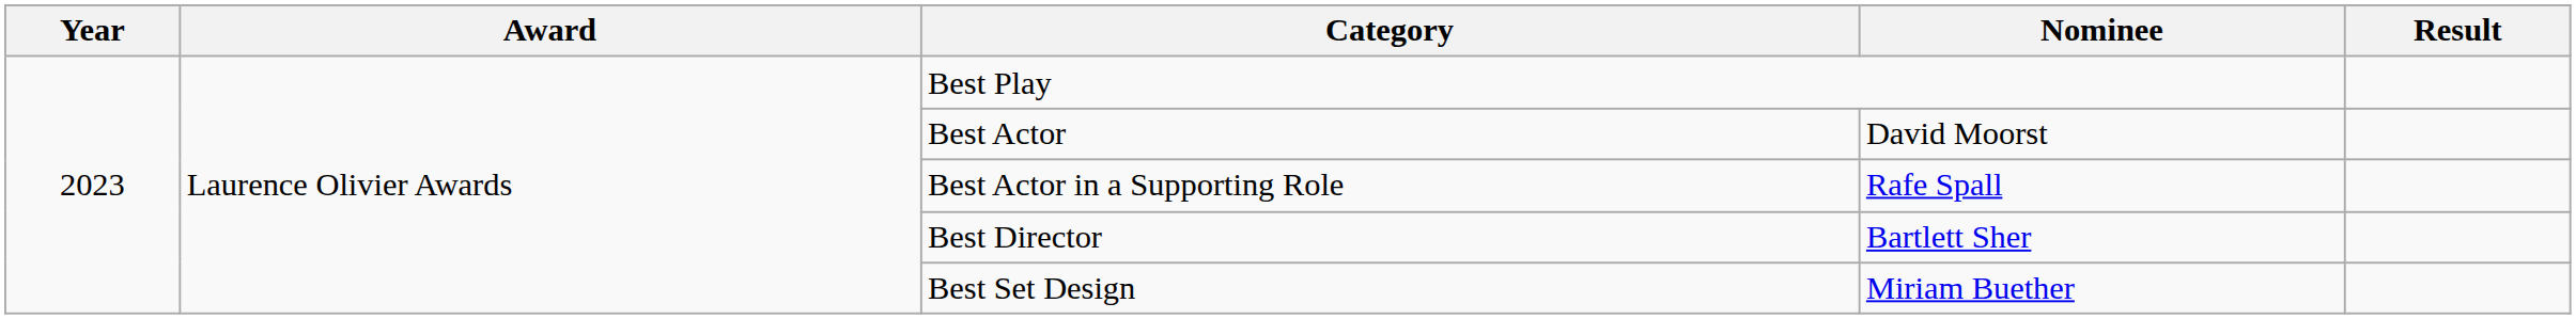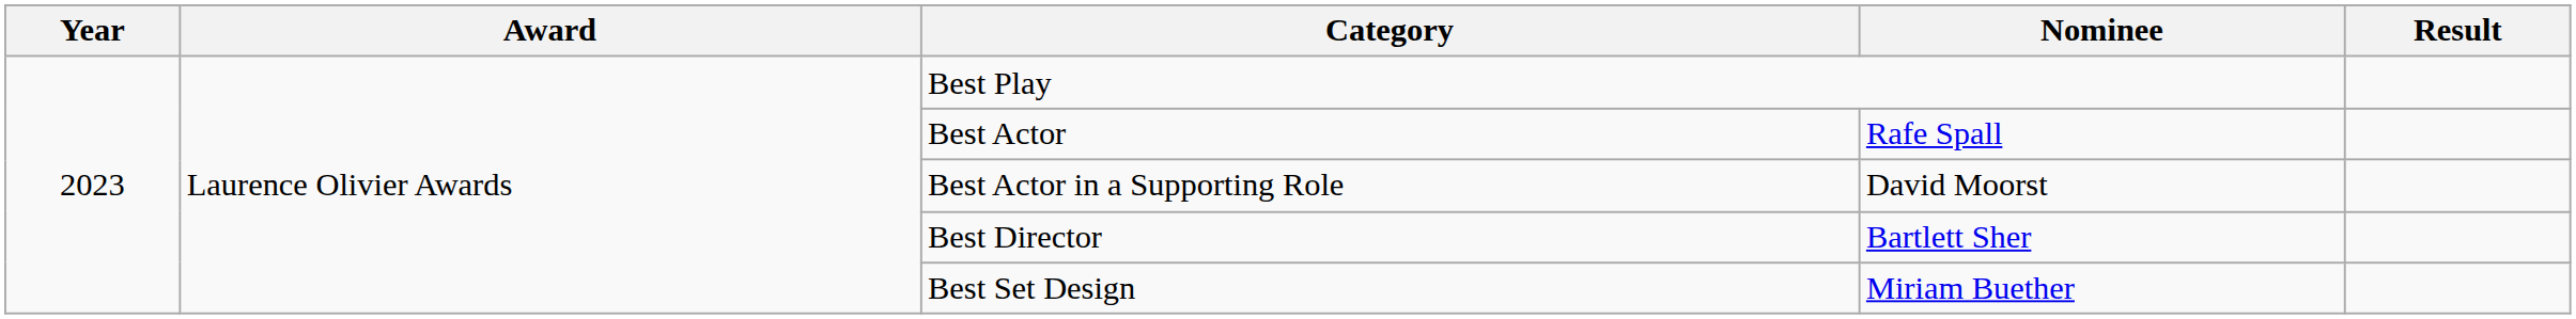Best Actor | Nominee: David Moorst -> Rafe Spall
Best Actor in a Supporting Role | Nominee: Rafe Spall -> David Moorst
